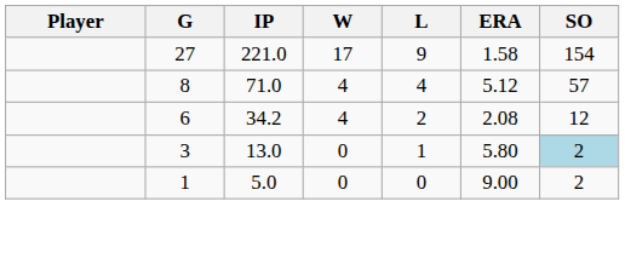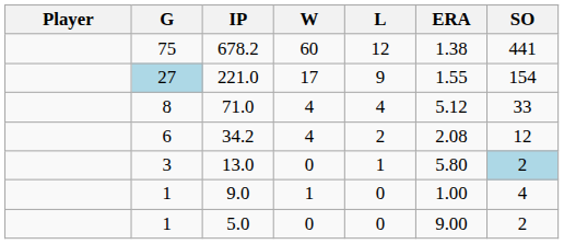+ row: 75 | 678.2 | 60 | 12 | 1.38 | 441
221.0 | G: no background -> lightblue background
221.0 | ERA: 1.58 -> 1.55
71.0 | SO: 57 -> 33
+ row: 1 | 9.0 | 1 | 0 | 1.00 | 4
